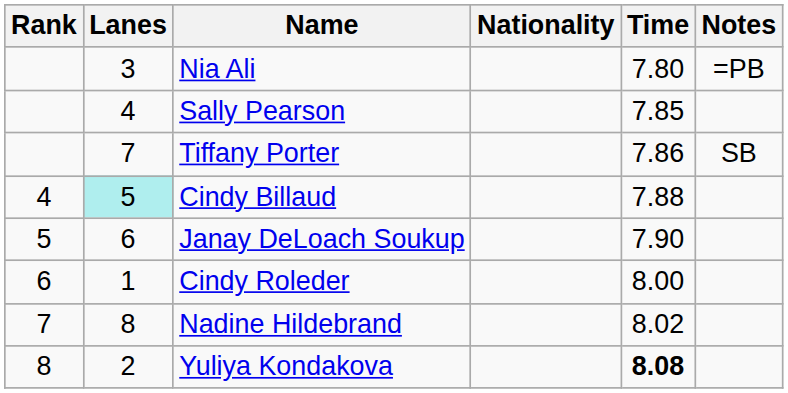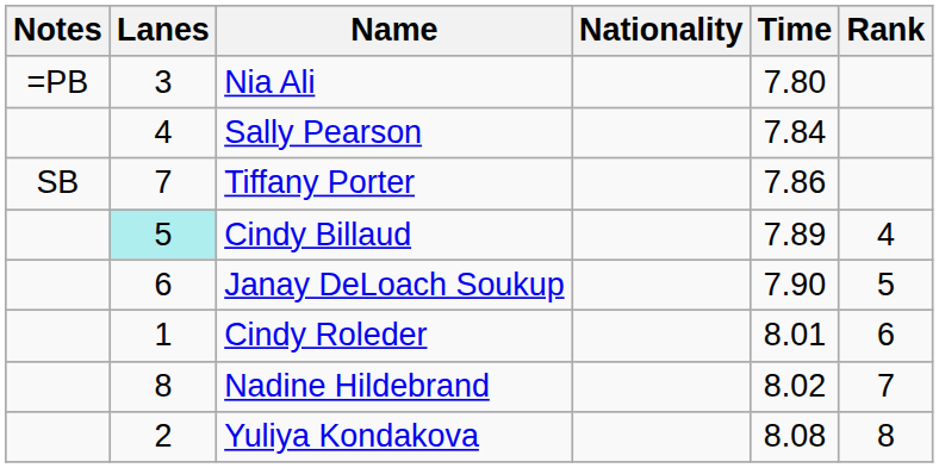columns swapped: Rank <-> Notes
Sally Pearson | Time: 7.85 -> 7.84
Cindy Billaud | Time: 7.88 -> 7.89
Cindy Roleder | Time: 8.00 -> 8.01
Yuliya Kondakova | Time: bold -> normal
